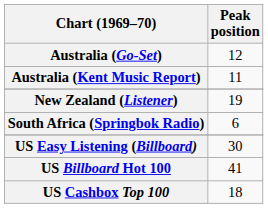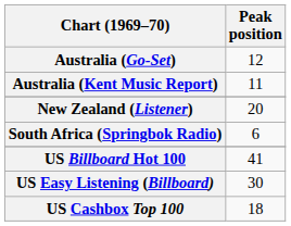New Zealand (Listener) | Peak position: 19 -> 20
rows swapped: US Billboard Hot 100 <-> US Easy Listening (Billboard)
